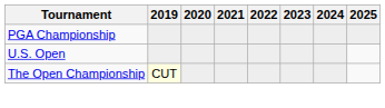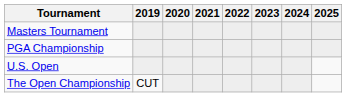+ row: Masters Tournament
The Open Championship | 2019: lightyellow background -> no background
